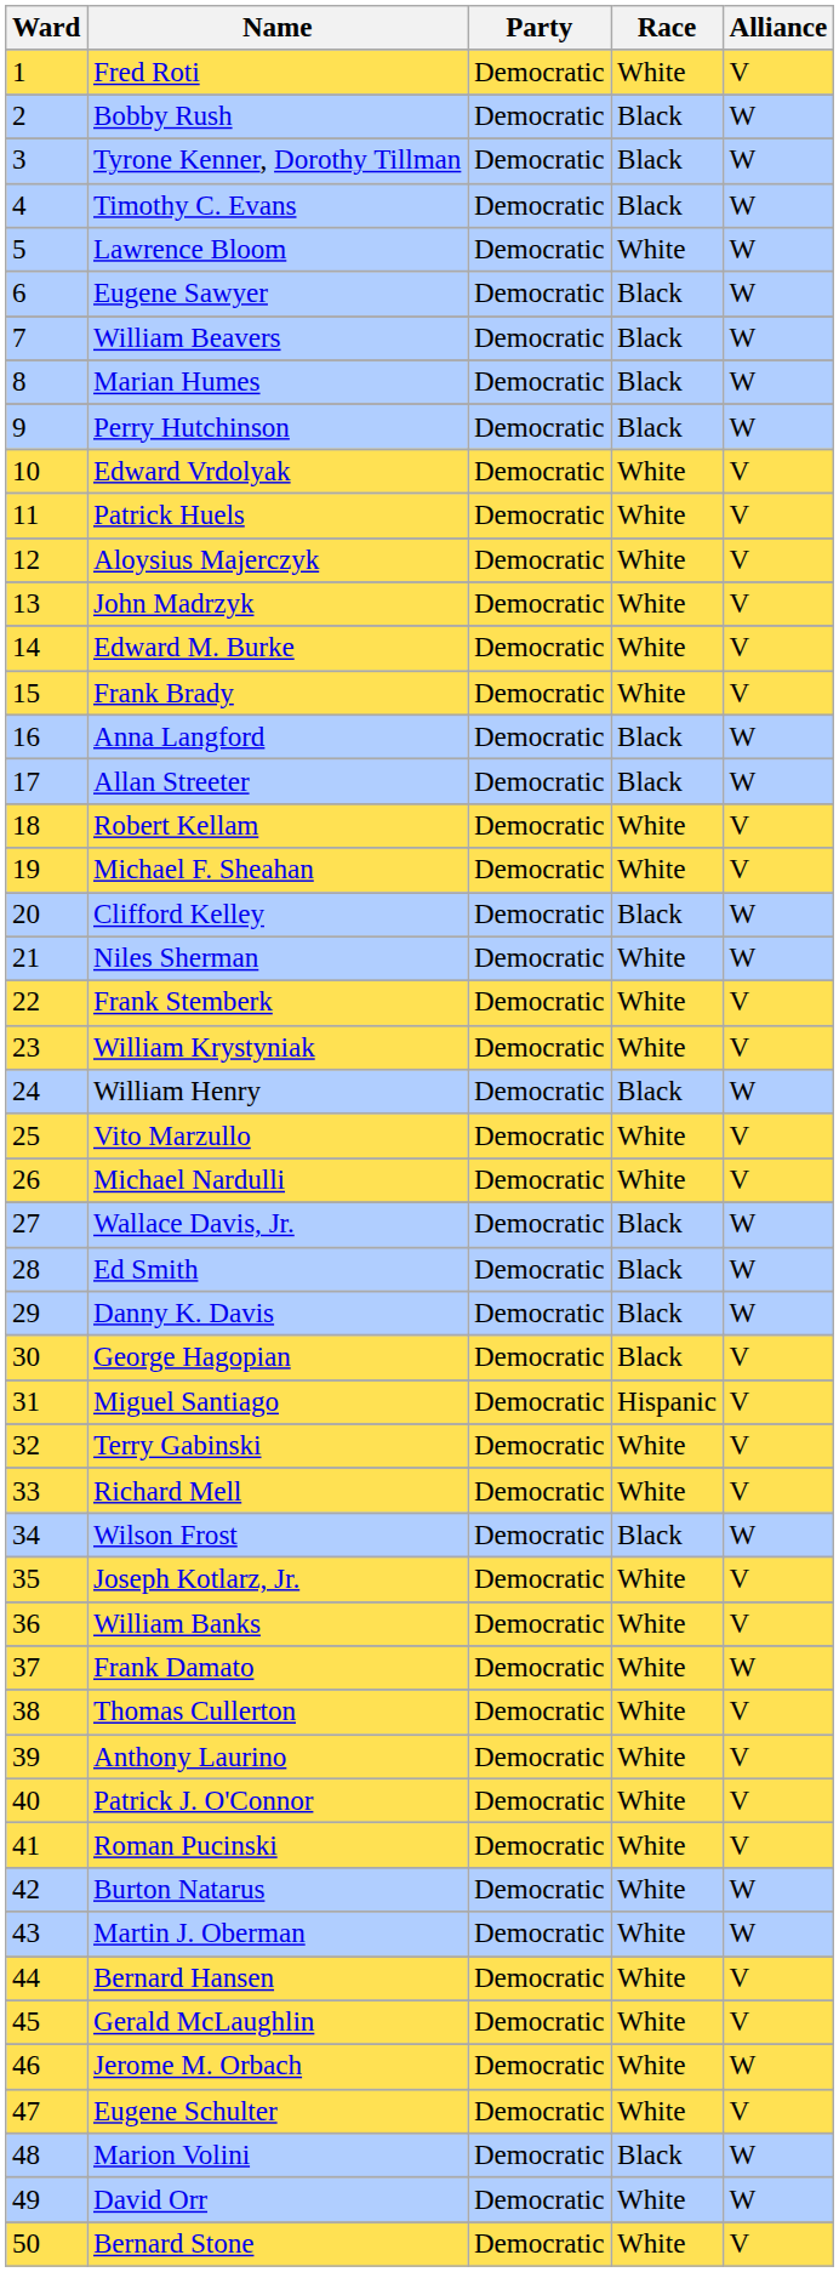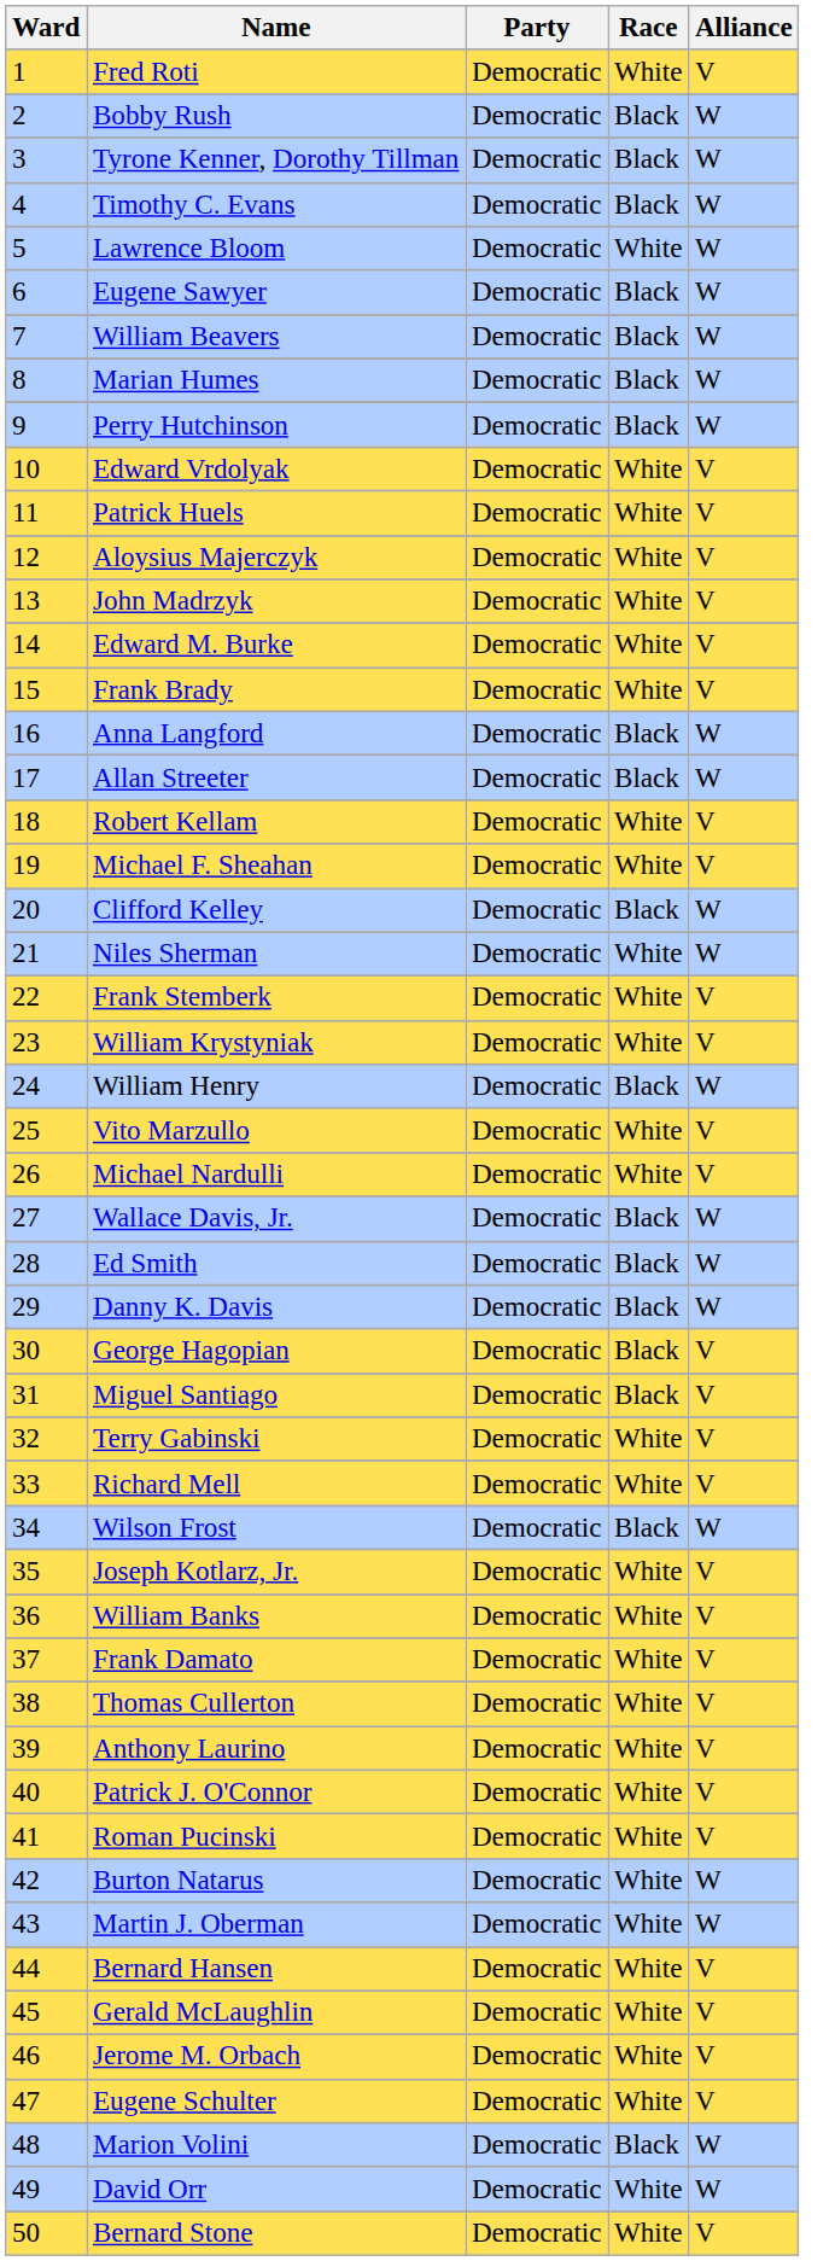Miguel Santiago | Race: Hispanic -> Black
Frank Damato | Alliance: W -> V
Jerome M. Orbach | Alliance: W -> V
